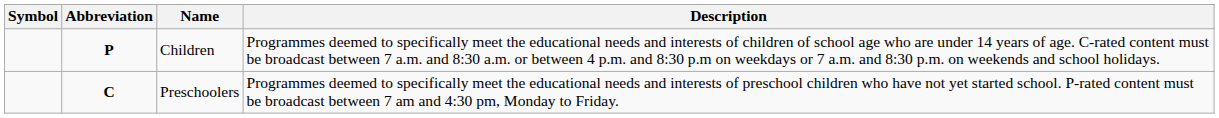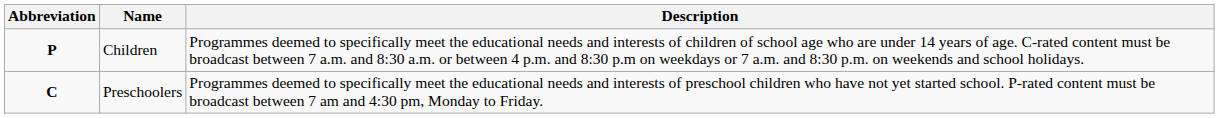- column: Symbol
